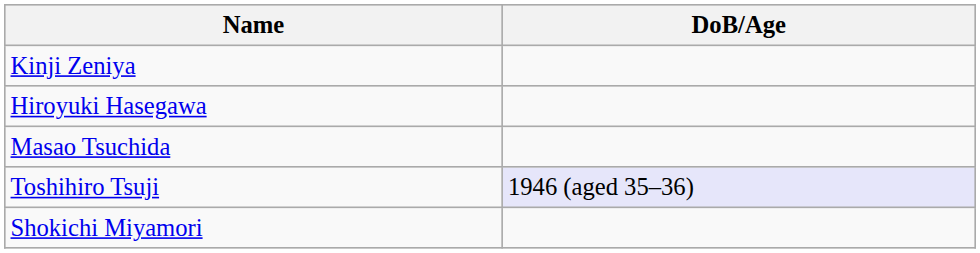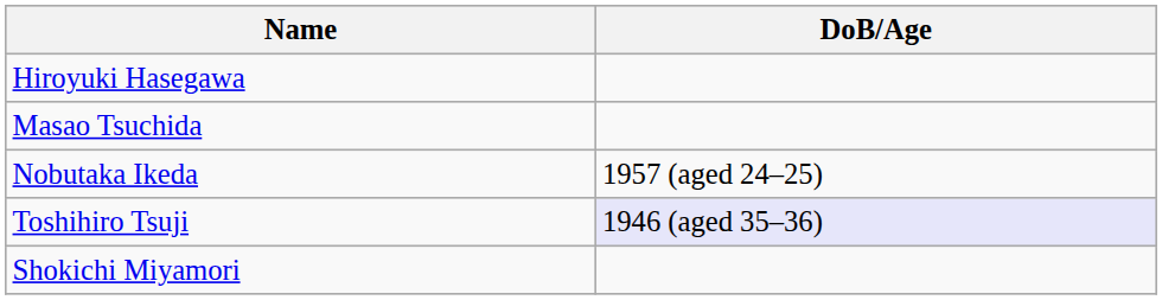- row: Kinji Zeniya
+ row: Nobutaka Ikeda | 1957 (aged 24–25)
